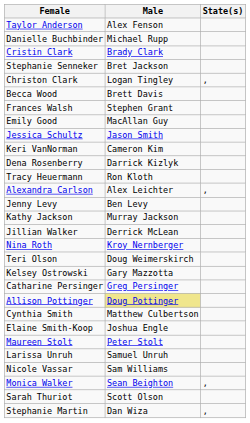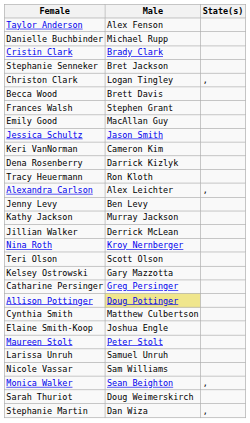Teri Olson | Male: Doug Weimerskirch -> Scott Olson
Sarah Thuriot | Male: Scott Olson -> Doug Weimerskirch
